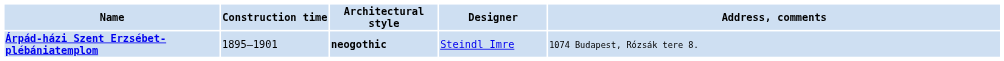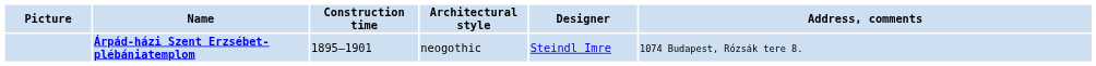+ column: Picture
Árpád-házi Szent Erzsébet-plébániatemplom | Architectural style: bold -> normal
